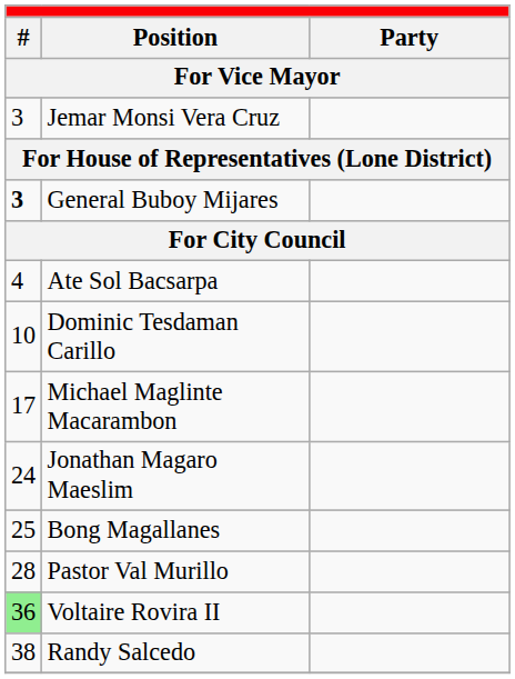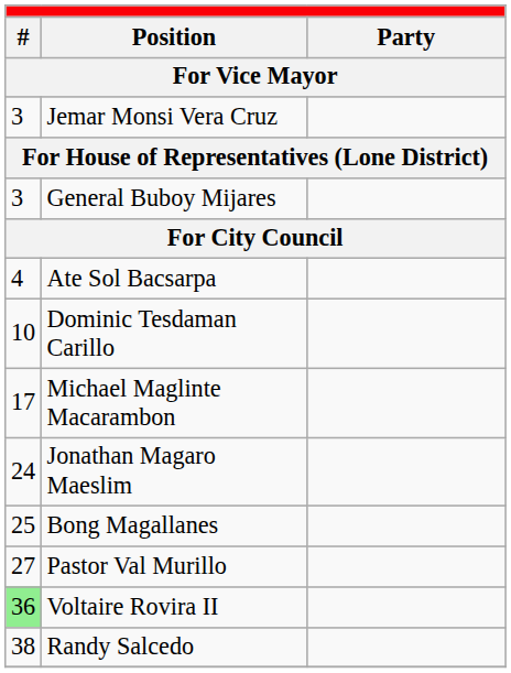General Buboy Mijares | column 1: bold -> normal
Pastor Val Murillo | column 1: 28 -> 27
